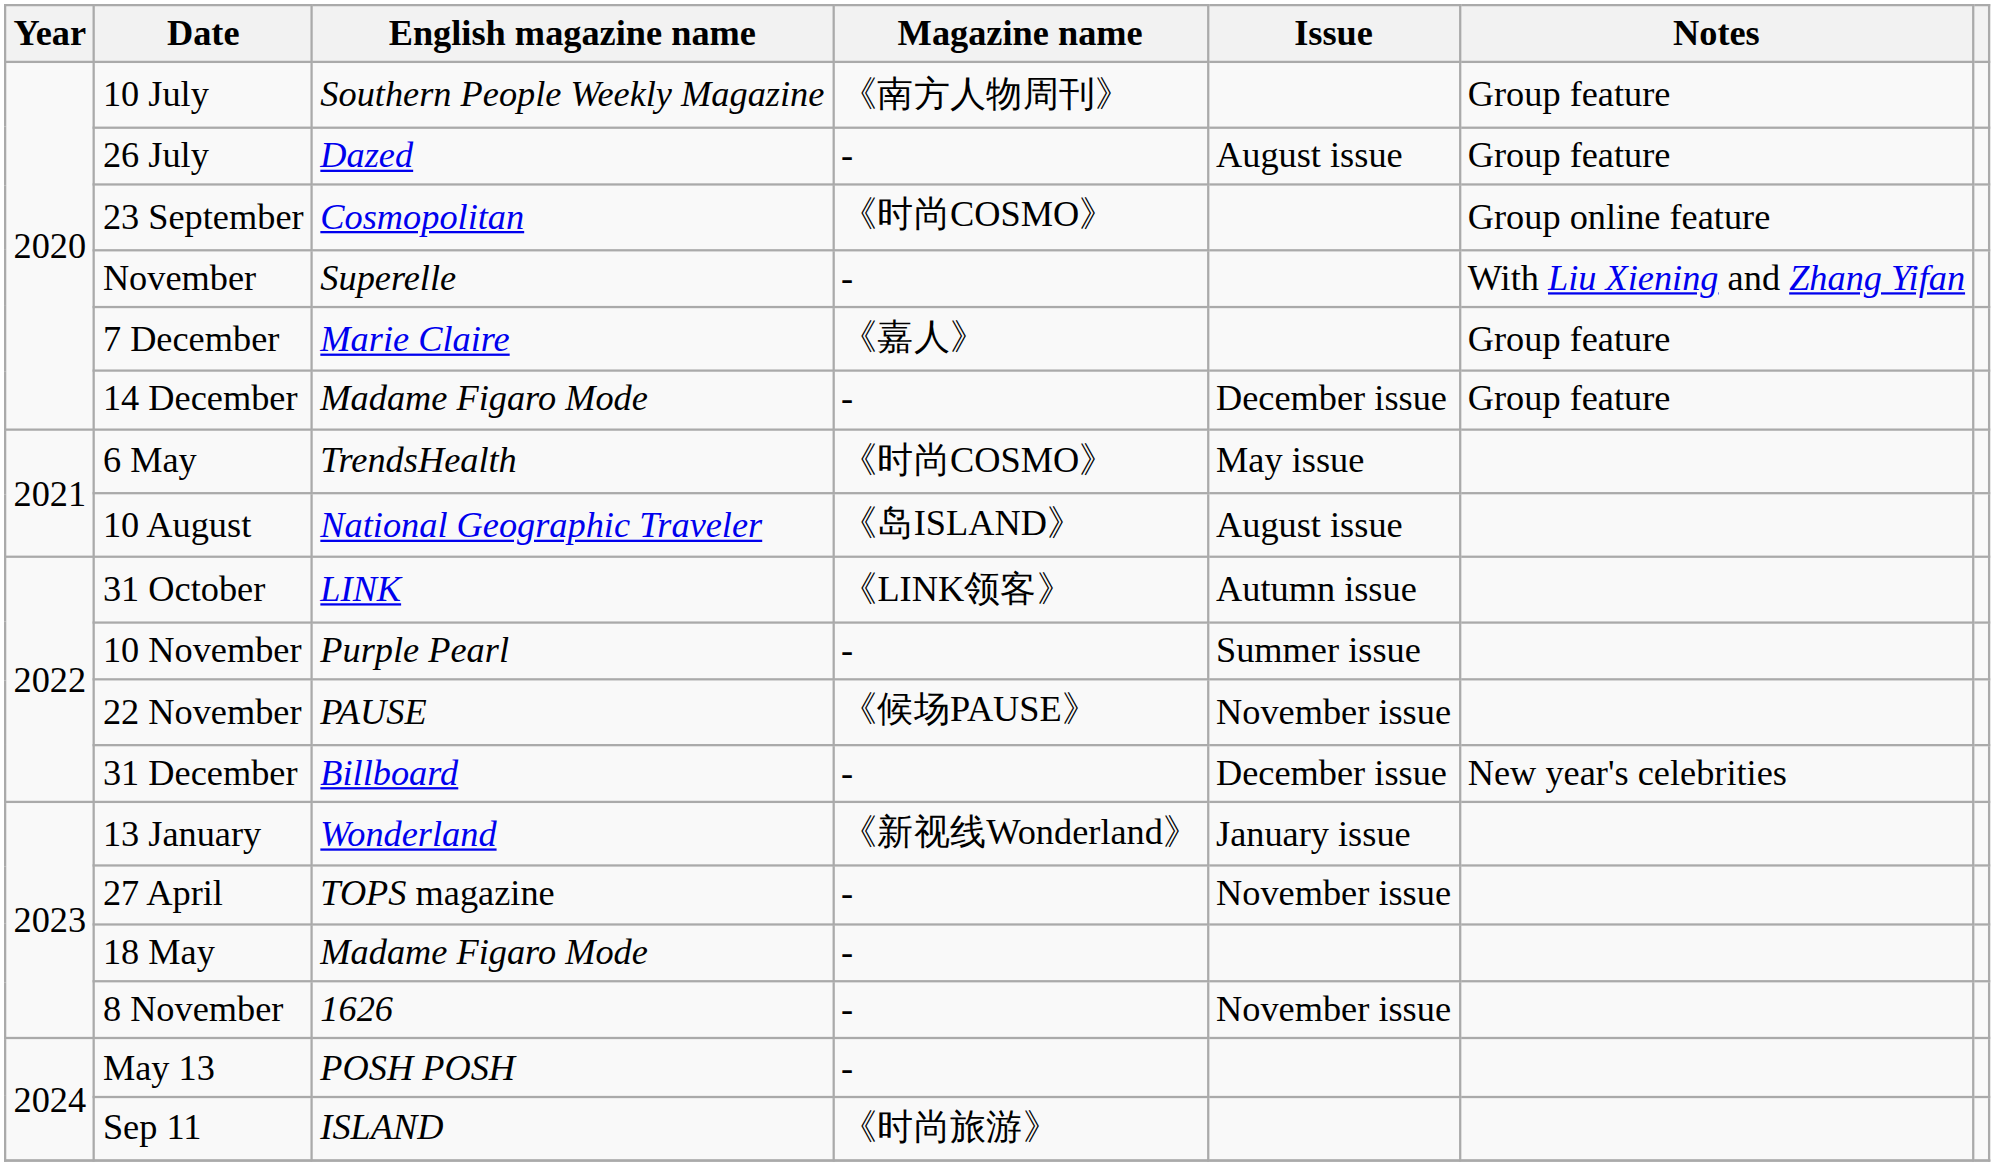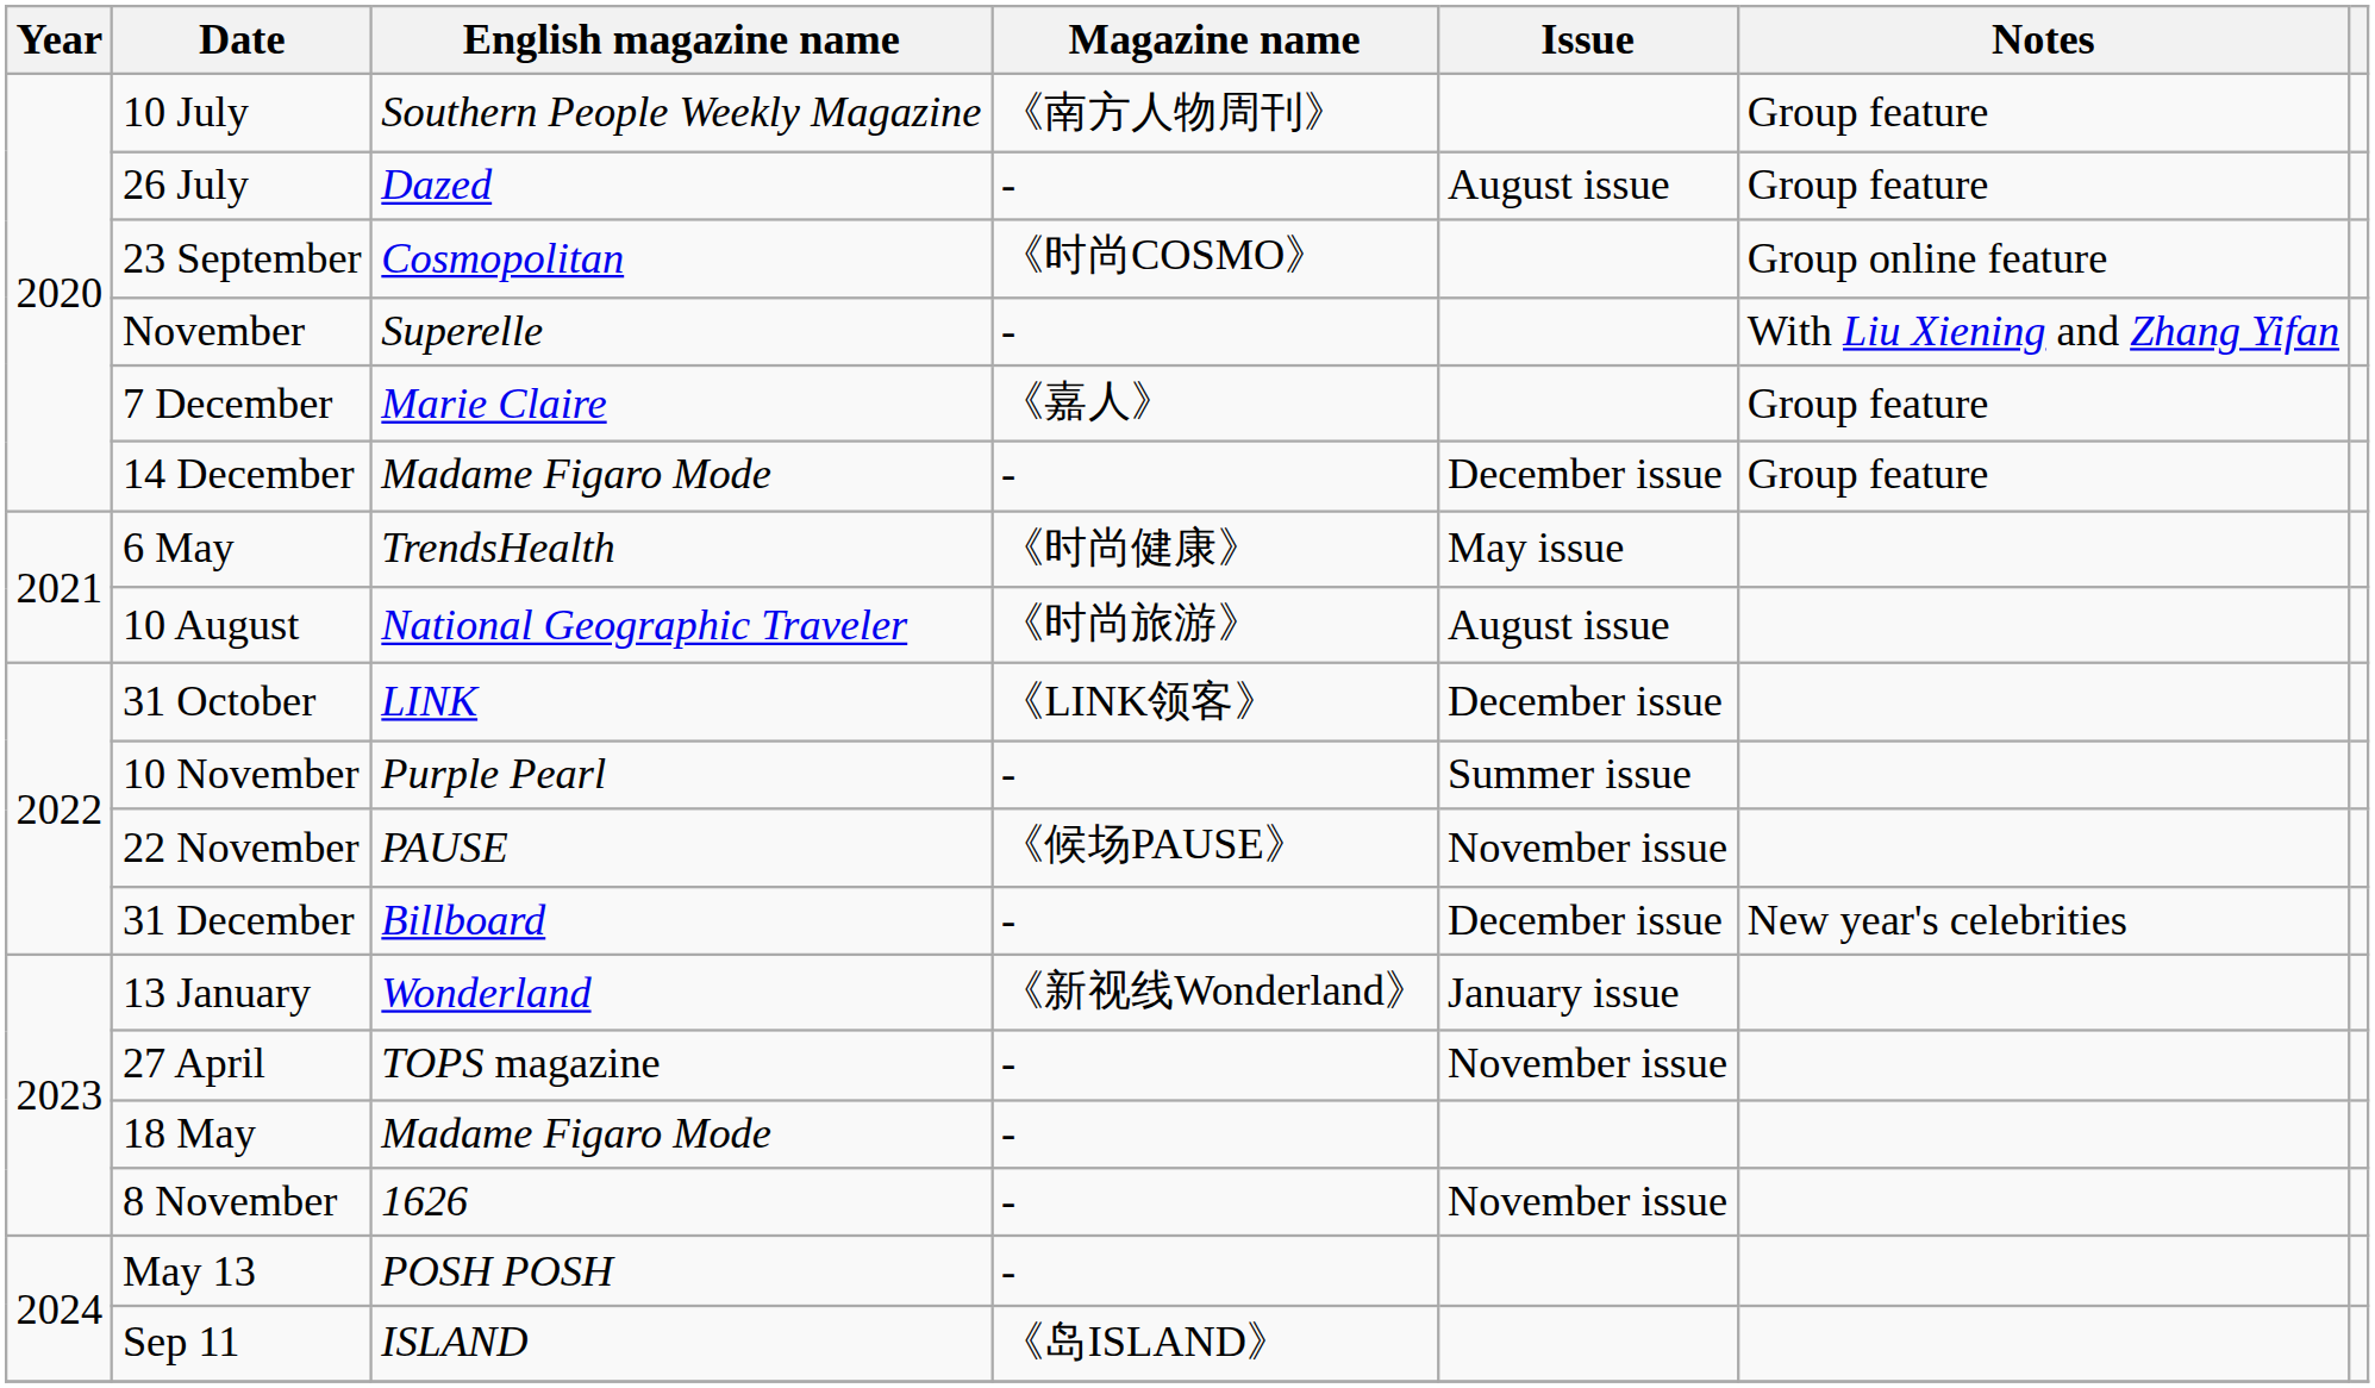6 May | Magazine name: 《时尚COSMO》 -> 《时尚健康》
10 August | Magazine name: 《岛ISLAND》 -> 《时尚旅游》
31 October | Issue: Autumn issue -> December issue
Sep 11 | Magazine name: 《时尚旅游》 -> 《岛ISLAND》
